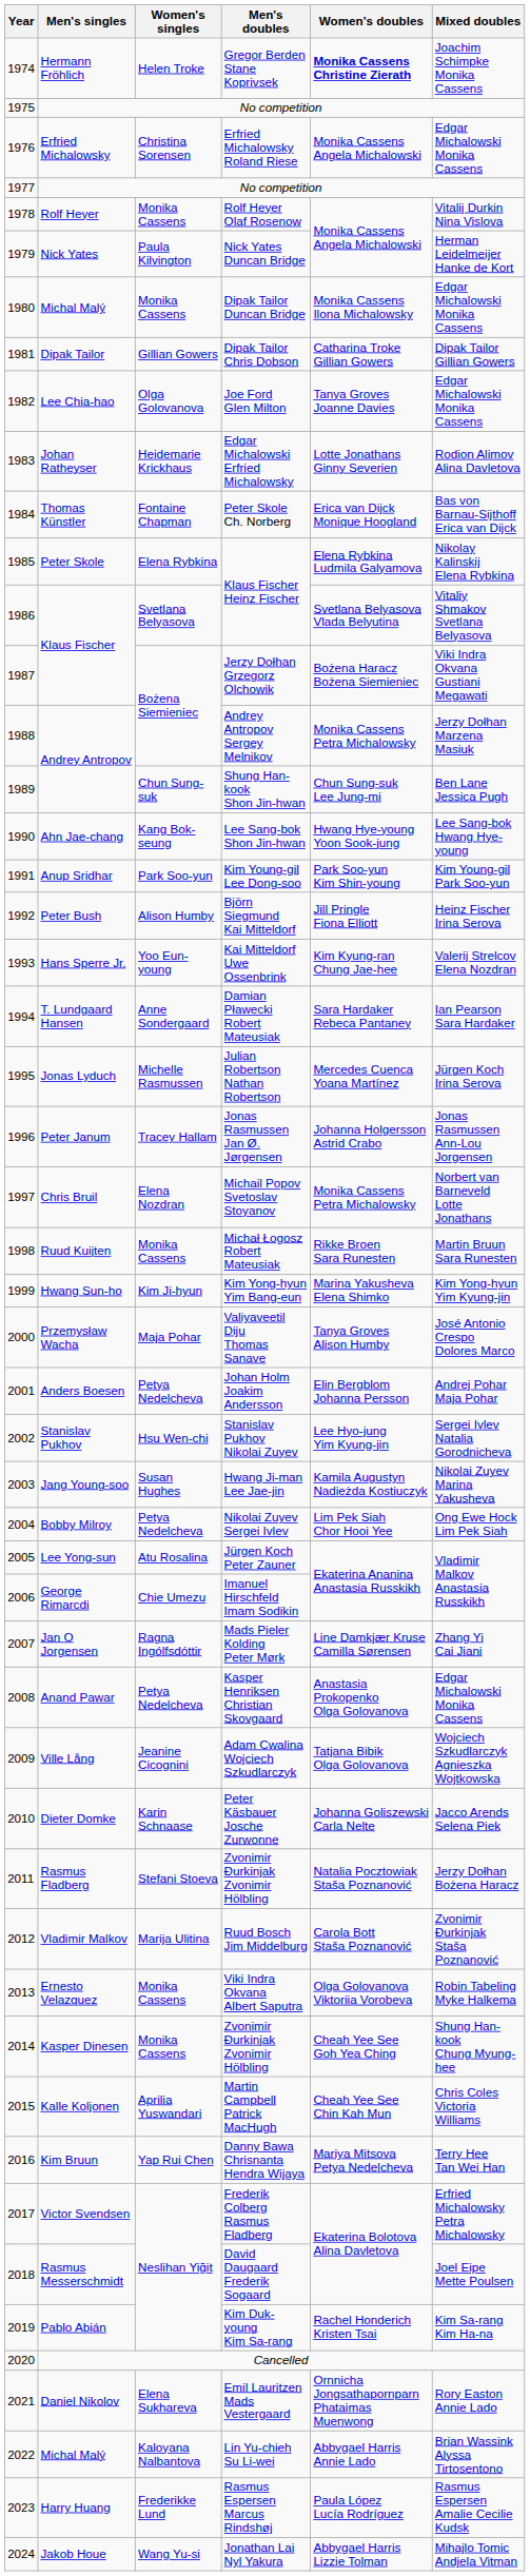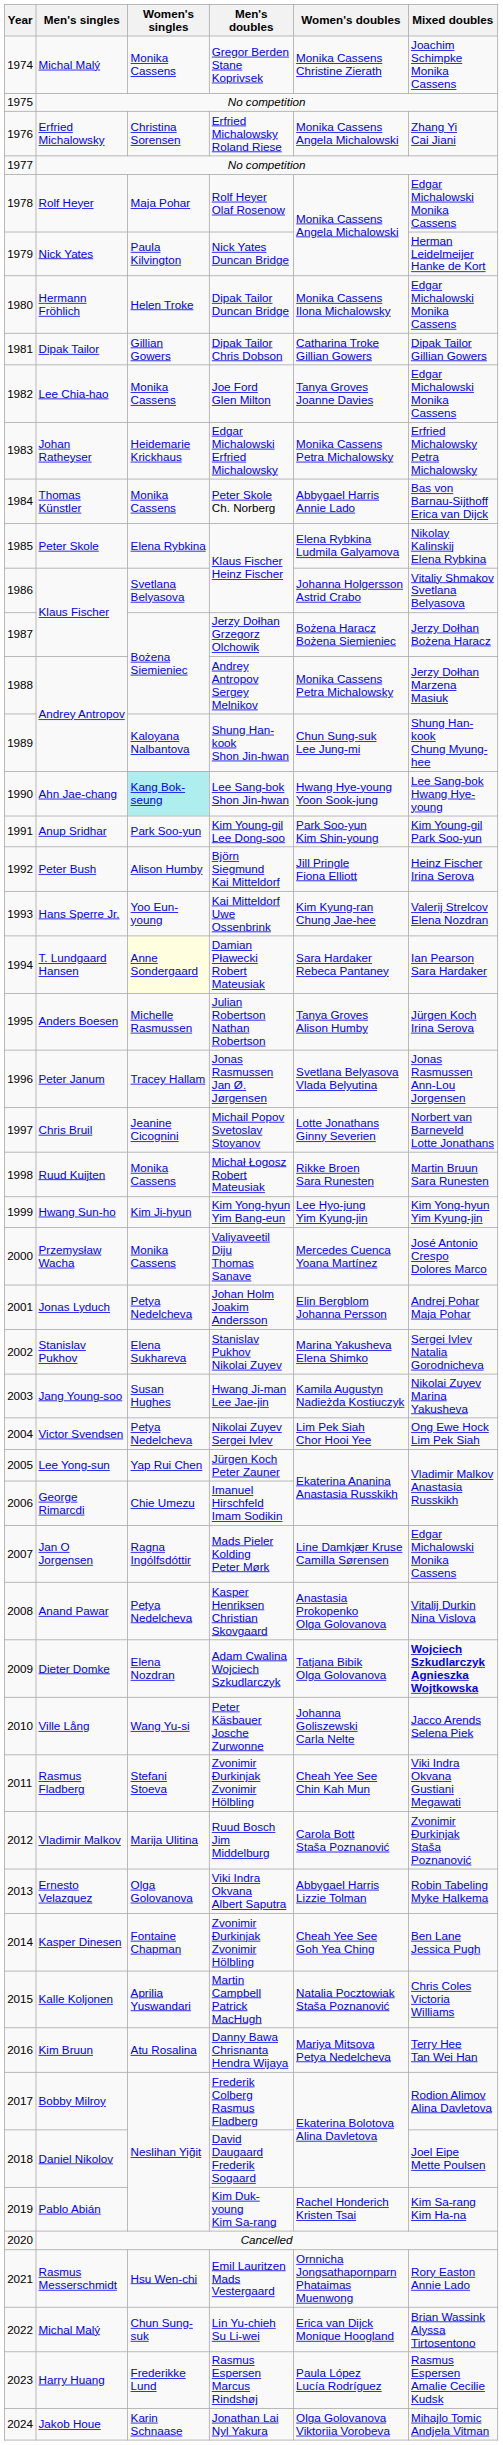Gregor Berden Stane Koprivsek | Men's singles: Hermann Fröhlich -> Michal Malý
Gregor Berden Stane Koprivsek | Women's singles: Helen Troke -> Monika Cassens
Gregor Berden Stane Koprivsek | Women's doubles: bold -> normal
Erfried Michalowsky Roland Riese | Mixed doubles: Edgar Michalowski Monika Cassens -> Zhang Yi Cai Jiani
Rolf Heyer Olaf Rosenow | Women's singles: Monika Cassens -> Maja Pohar
Rolf Heyer Olaf Rosenow | Mixed doubles: Vitalij Durkin Nina Vislova -> Edgar Michalowski Monika Cassens
Dipak Tailor Duncan Bridge | Men's singles: Michal Malý -> Hermann Fröhlich
Dipak Tailor Duncan Bridge | Women's singles: Monika Cassens -> Helen Troke
Joe Ford Glen Milton | Women's singles: Olga Golovanova -> Monika Cassens
Edgar Michalowski Erfried Michalowsky | Women's doubles: Lotte Jonathans Ginny Severien -> Monika Cassens Petra Michalowsky
Edgar Michalowski Erfried Michalowsky | Mixed doubles: Rodion Alimov Alina Davletova -> Erfried Michalowsky Petra Michalowsky
Peter Skole Ch. Norberg | Women's singles: Fontaine Chapman -> Monika Cassens
Peter Skole Ch. Norberg | Women's doubles: Erica van Dijck Monique Hoogland -> Abbygael Harris Annie Lado
1986 / Klaus Fischer Heinz Fischer | Women's doubles: Svetlana Belyasova Vlada Belyutina -> Johanna Holgersson Astrid Crabo
Jerzy Dołhan Grzegorz Olchowik | Mixed doubles: Viki Indra Okvana Gustiani Megawati -> Jerzy Dołhan Bożena Haracz
Shung Han-kook Shon Jin-hwan | Women's singles: Chun Sung-suk -> Kaloyana Nalbantova
Shung Han-kook Shon Jin-hwan | Mixed doubles: Ben Lane Jessica Pugh -> Shung Han-kook Chung Myung-hee
Lee Sang-bok Shon Jin-hwan | Women's singles: no background -> paleturquoise background
Damian Pławecki Robert Mateusiak | Women's singles: no background -> lightyellow background
Julian Robertson Nathan Robertson | Men's singles: Jonas Lyduch -> Anders Boesen
Julian Robertson Nathan Robertson | Women's doubles: Mercedes Cuenca Yoana Martínez -> Tanya Groves Alison Humby
Jonas Rasmussen Jan Ø. Jørgensen | Women's doubles: Johanna Holgersson Astrid Crabo -> Svetlana Belyasova Vlada Belyutina
Michail Popov Svetoslav Stoyanov | Women's singles: Elena Nozdran -> Jeanine Cicognini
Michail Popov Svetoslav Stoyanov | Women's doubles: Monika Cassens Petra Michalowsky -> Lotte Jonathans Ginny Severien
Kim Yong-hyun Yim Bang-eun | Women's doubles: Marina Yakusheva Elena Shimko -> Lee Hyo-jung Yim Kyung-jin
Valiyaveetil Diju Thomas Sanave | Women's singles: Maja Pohar -> Monika Cassens
Valiyaveetil Diju Thomas Sanave | Women's doubles: Tanya Groves Alison Humby -> Mercedes Cuenca Yoana Martínez
Johan Holm Joakim Andersson | Men's singles: Anders Boesen -> Jonas Lyduch
Stanislav Pukhov Nikolai Zuyev | Women's singles: Hsu Wen-chi -> Elena Sukhareva
Stanislav Pukhov Nikolai Zuyev | Women's doubles: Lee Hyo-jung Yim Kyung-jin -> Marina Yakusheva Elena Shimko
Nikolai Zuyev Sergei Ivlev | Men's singles: Bobby Milroy -> Victor Svendsen
Jürgen Koch Peter Zauner | Women's singles: Atu Rosalina -> Yap Rui Chen
Mads Pieler Kolding Peter Mørk | Mixed doubles: Zhang Yi Cai Jiani -> Edgar Michalowski Monika Cassens
Kasper Henriksen Christian Skovgaard | Mixed doubles: Edgar Michalowski Monika Cassens -> Vitalij Durkin Nina Vislova
Adam Cwalina Wojciech Szkudlarczyk | Men's singles: Ville Lång -> Dieter Domke
Adam Cwalina Wojciech Szkudlarczyk | Women's singles: Jeanine Cicognini -> Elena Nozdran
Adam Cwalina Wojciech Szkudlarczyk | Mixed doubles: normal -> bold
Peter Käsbauer Josche Zurwonne | Men's singles: Dieter Domke -> Ville Lång
Peter Käsbauer Josche Zurwonne | Women's singles: Karin Schnaase -> Wang Yu-si
2011 / Zvonimir Đurkinjak Zvonimir Hölbling | Women's doubles: Natalia Pocztowiak Staša Poznanović -> Cheah Yee See Chin Kah Mun
2011 / Zvonimir Đurkinjak Zvonimir Hölbling | Mixed doubles: Jerzy Dołhan Bożena Haracz -> Viki Indra Okvana Gustiani Megawati
Viki Indra Okvana Albert Saputra | Women's singles: Monika Cassens -> Olga Golovanova
Viki Indra Okvana Albert Saputra | Women's doubles: Olga Golovanova Viktoriia Vorobeva -> Abbygael Harris Lizzie Tolman
2014 / Zvonimir Đurkinjak Zvonimir Hölbling | Women's singles: Monika Cassens -> Fontaine Chapman
2014 / Zvonimir Đurkinjak Zvonimir Hölbling | Mixed doubles: Shung Han-kook Chung Myung-hee -> Ben Lane Jessica Pugh
Martin Campbell Patrick MacHugh | Women's doubles: Cheah Yee See Chin Kah Mun -> Natalia Pocztowiak Staša Poznanović
Danny Bawa Chrisnanta Hendra Wijaya | Women's singles: Yap Rui Chen -> Atu Rosalina
Frederik Colberg Rasmus Fladberg | Men's singles: Victor Svendsen -> Bobby Milroy
Frederik Colberg Rasmus Fladberg | Mixed doubles: Erfried Michalowsky Petra Michalowsky -> Rodion Alimov Alina Davletova
David Daugaard Frederik Sogaard | Men's singles: Rasmus Messerschmidt -> Daniel Nikolov
Emil Lauritzen Mads Vestergaard | Men's singles: Daniel Nikolov -> Rasmus Messerschmidt
Emil Lauritzen Mads Vestergaard | Women's singles: Elena Sukhareva -> Hsu Wen-chi
Lin Yu-chieh Su Li-wei | Women's singles: Kaloyana Nalbantova -> Chun Sung-suk
Lin Yu-chieh Su Li-wei | Women's doubles: Abbygael Harris Annie Lado -> Erica van Dijck Monique Hoogland
Jonathan Lai Nyl Yakura | Women's singles: Wang Yu-si -> Karin Schnaase
Jonathan Lai Nyl Yakura | Women's doubles: Abbygael Harris Lizzie Tolman -> Olga Golovanova Viktoriia Vorobeva
